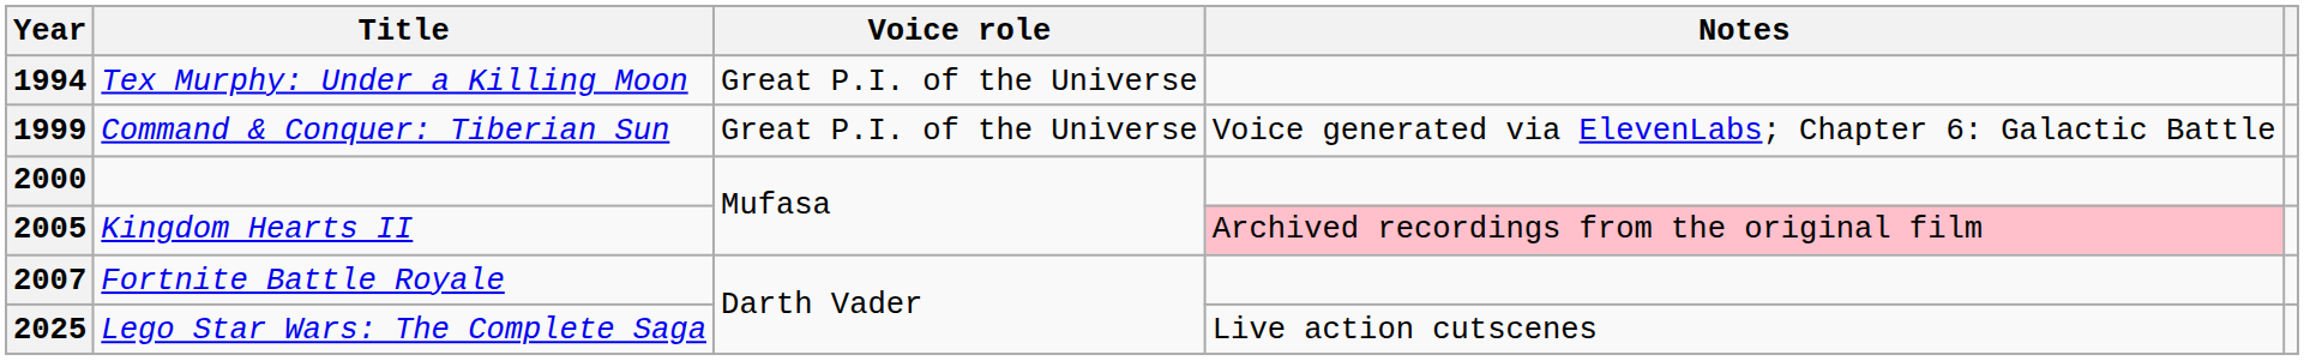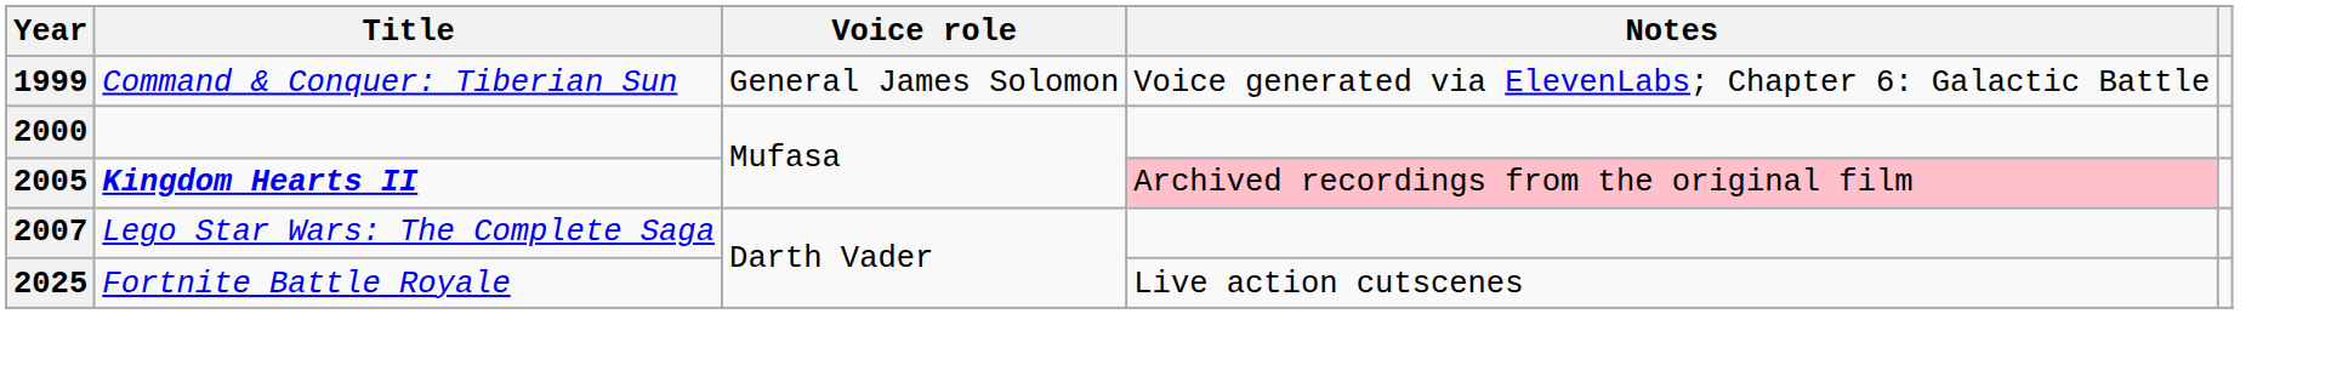- row: 1994 | Tex Murphy: Under a Killing Moon | Great P.I. of the Universe
1999 | Voice role: Great P.I. of the Universe -> General James Solomon
2005 | Title: normal -> bold
2007 | Title: Fortnite Battle Royale -> Lego Star Wars: The Complete Saga
2025 | Title: Lego Star Wars: The Complete Saga -> Fortnite Battle Royale
